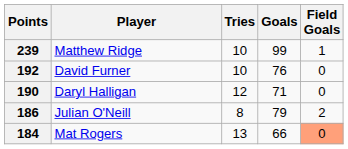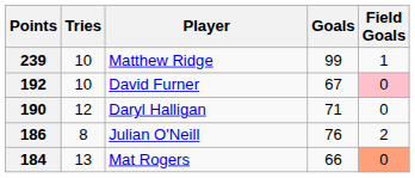columns swapped: Player <-> Tries
192 | Goals: 76 -> 67
192 | Field Goals: no background -> pink background
186 | Goals: 79 -> 76
